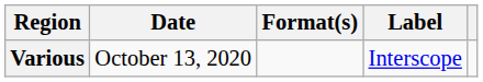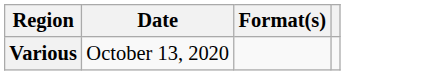- column: Label | Interscope
